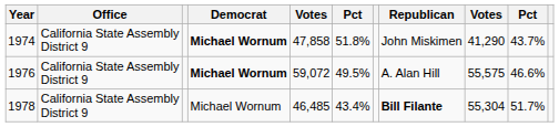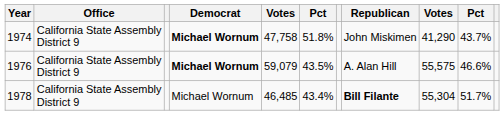1974 | column 5: 47,858 -> 47,758
1976 | column 5: 59,072 -> 59,079
1976 | column 6: 49.5% -> 43.5%
